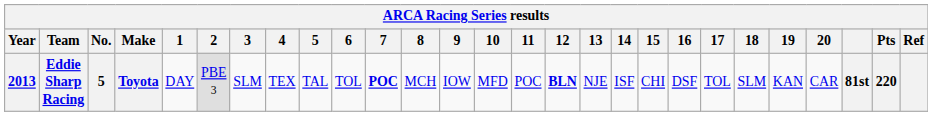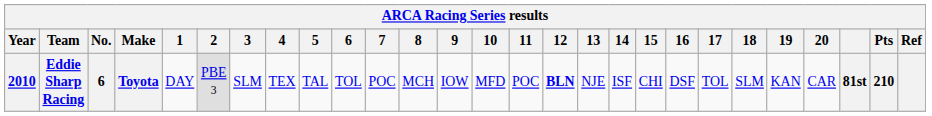Eddie Sharp Racing | Year: 2013 -> 2010
Eddie Sharp Racing | No.: 5 -> 6
Eddie Sharp Racing | 7: bold -> normal
Eddie Sharp Racing | Pts: 220 -> 210
